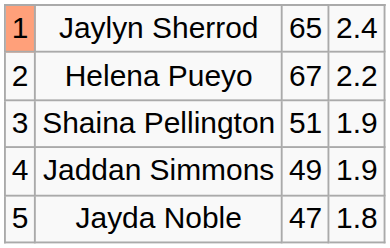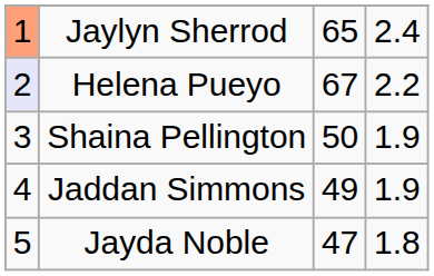Helena Pueyo | column 1: no background -> lavender background
Shaina Pellington | column 3: 51 -> 50
